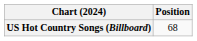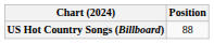US Hot Country Songs (Billboard) | Position: 68 -> 88
